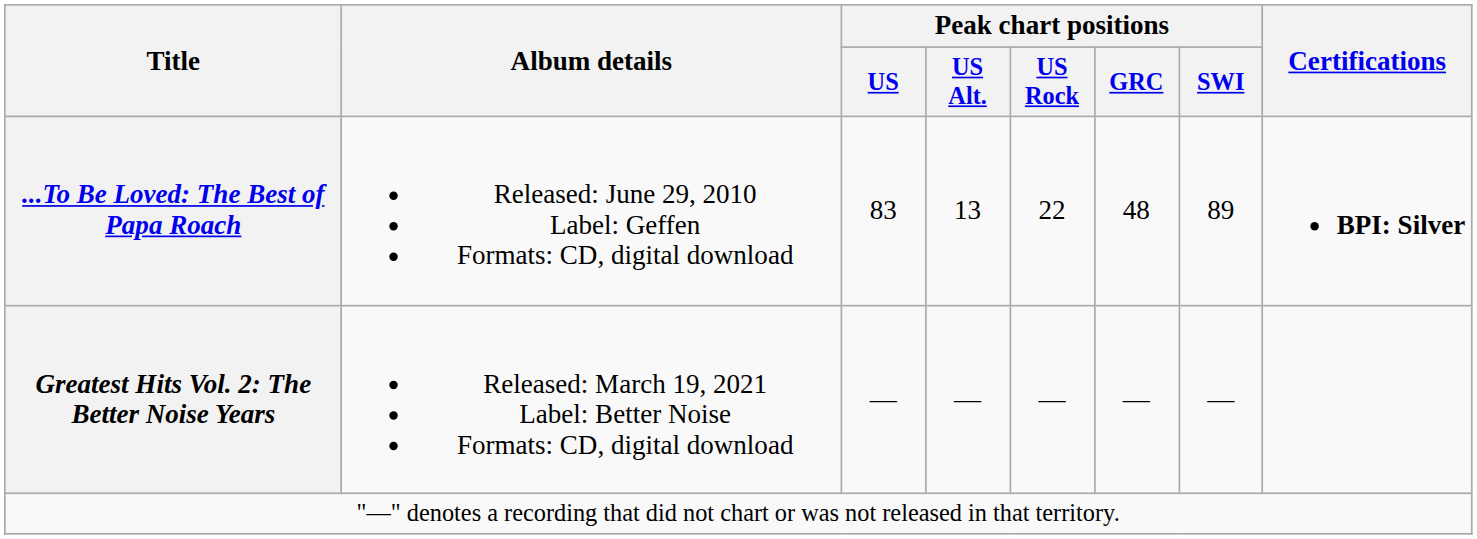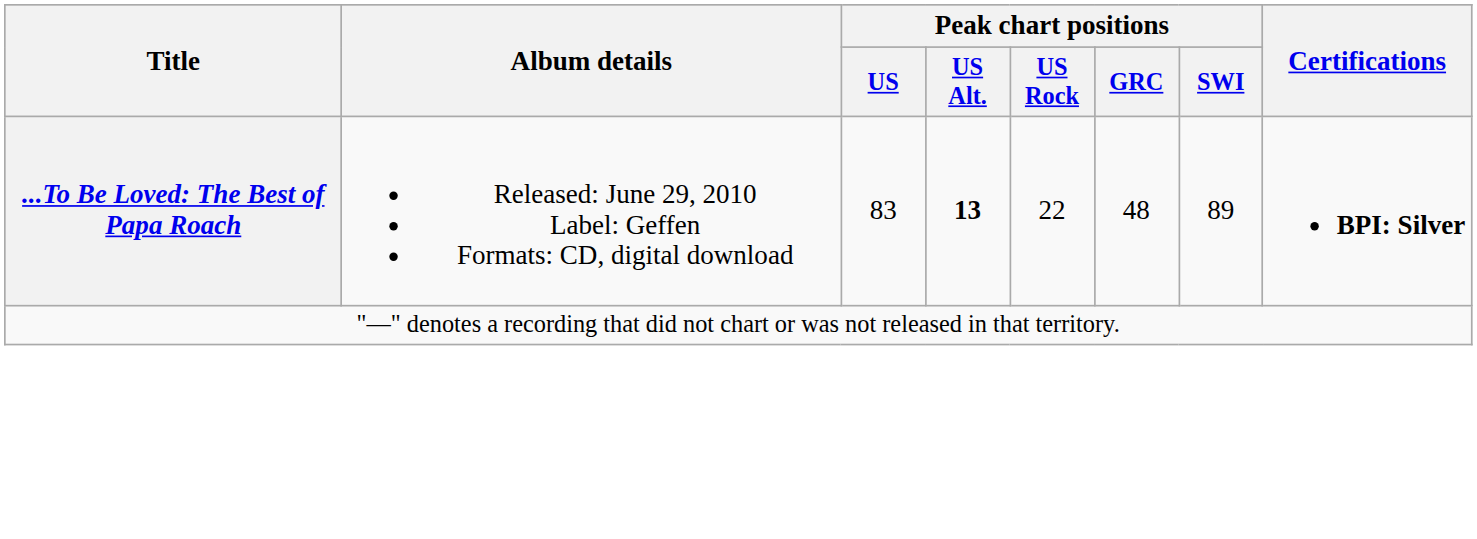...To Be Loved: The Best of Papa Roach | Peak chart positions / US Alt.: normal -> bold
- row: Greatest Hits Vol. 2: The Better Noise Years | Released: March 19, 2021 Label: Better Noise Formats: CD, digital download | — | — | — | — | —
